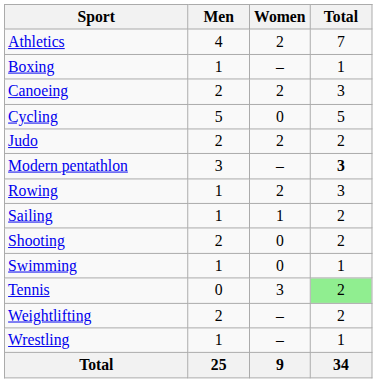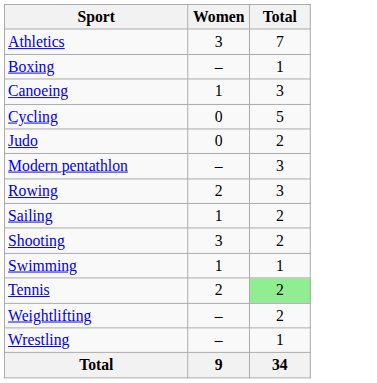- column: Men | 4 | 1 | 2 | 5 | 2 | 3 | 1 | 1 | 2 | 1 | 0 | 2 | 1 | 25
Athletics | Women: 2 -> 3
Canoeing | Women: 2 -> 1
Judo | Women: 2 -> 0
Modern pentathlon | Total: bold -> normal
Shooting | Women: 0 -> 3
Swimming | Women: 0 -> 1
Tennis | Women: 3 -> 2
